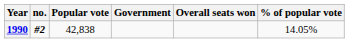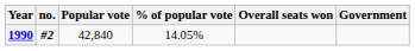columns swapped: % of popular vote <-> Government
1990 | Popular vote: 42,838 -> 42,840
